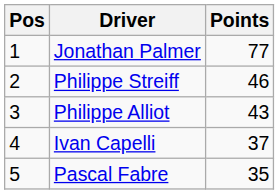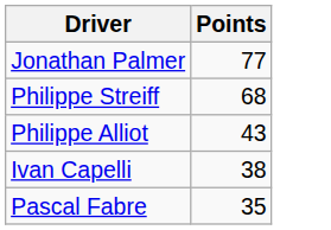- column: Pos | 1 | 2 | 3 | 4 | 5
Philippe Streiff | Points: 46 -> 68
Ivan Capelli | Points: 37 -> 38
